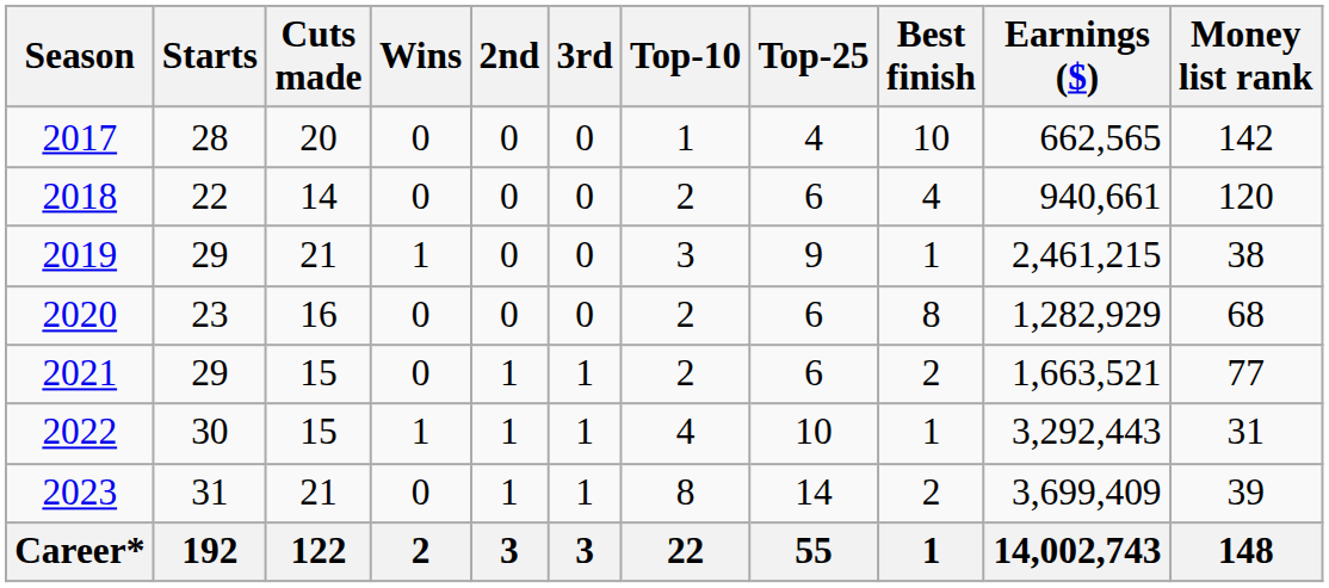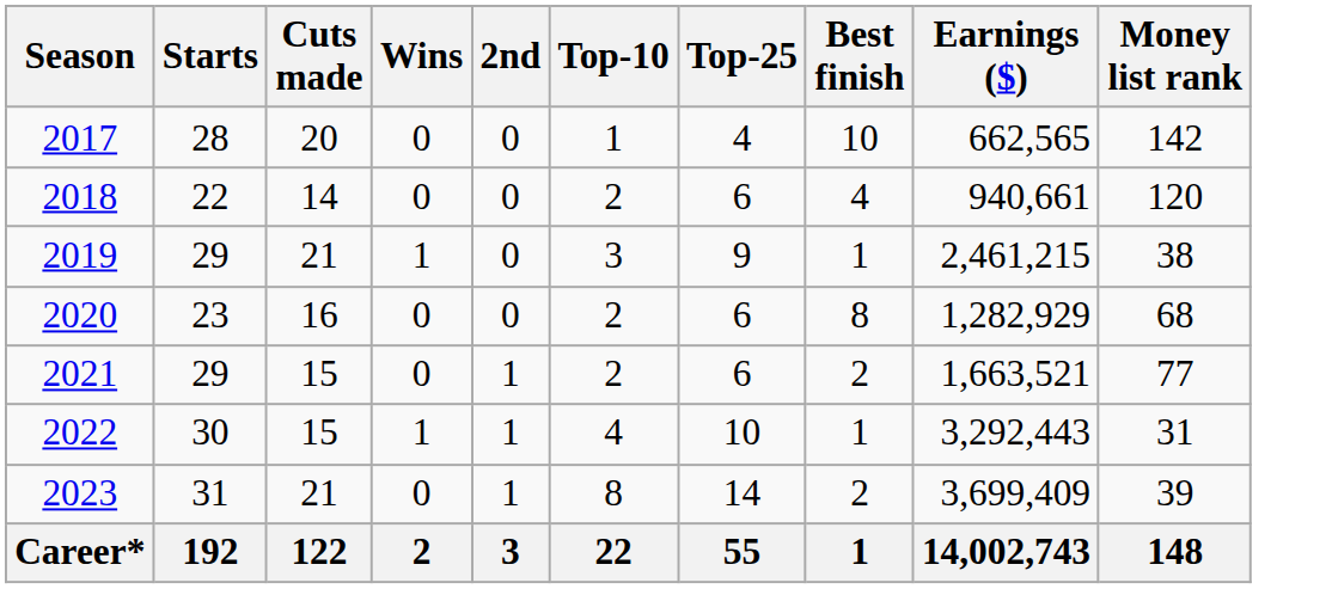- column: 3rd | 0 | 0 | 0 | 0 | 1 | 1 | 1 | 3
